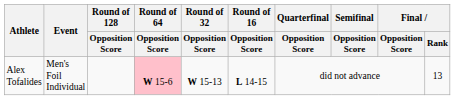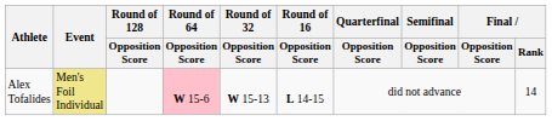Alex Tofalides | Event: no background -> khaki background
Alex Tofalides | Final / Rank: 13 -> 14
